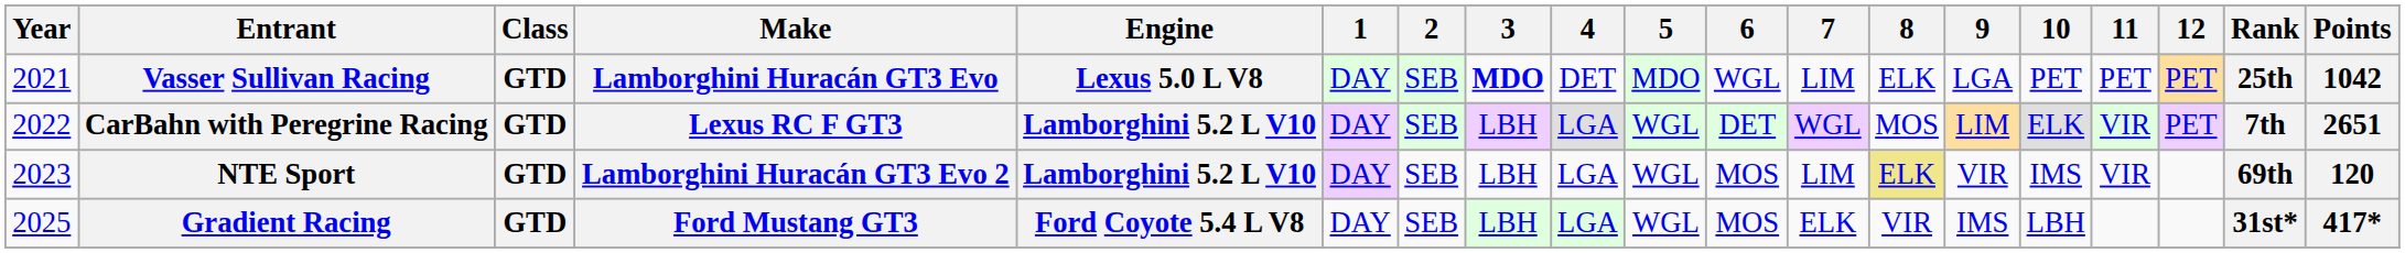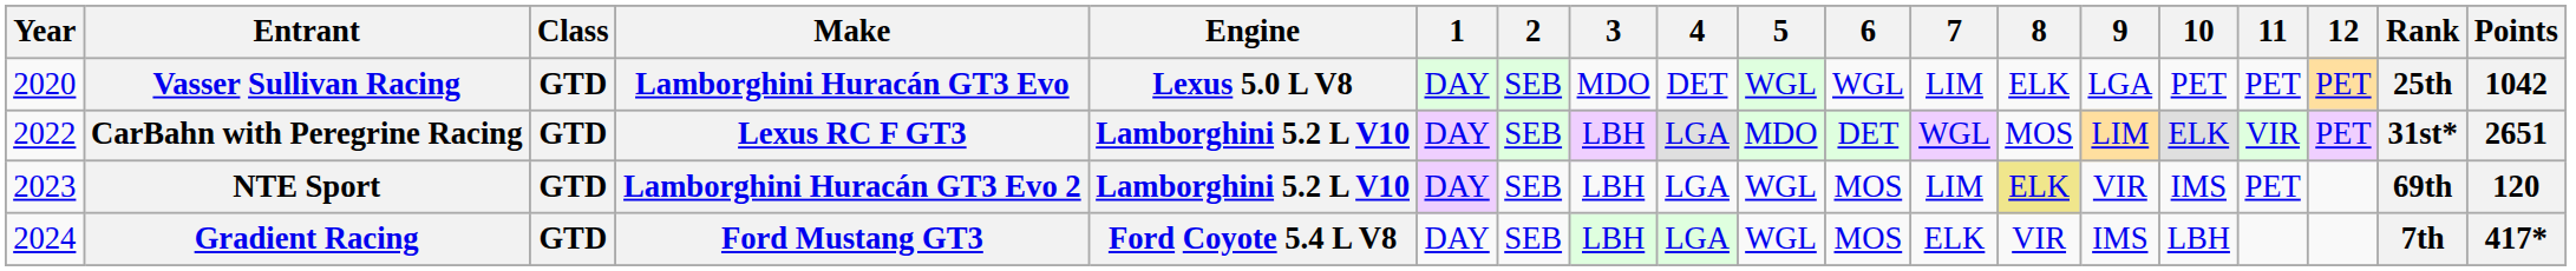Vasser Sullivan Racing | Year: 2021 -> 2020
Vasser Sullivan Racing | 3: bold -> normal
Vasser Sullivan Racing | 5: MDO -> WGL
CarBahn with Peregrine Racing | 5: WGL -> MDO
CarBahn with Peregrine Racing | Rank: 7th -> 31st*
NTE Sport | 11: VIR -> PET
Gradient Racing | Year: 2025 -> 2024
Gradient Racing | Rank: 31st* -> 7th
